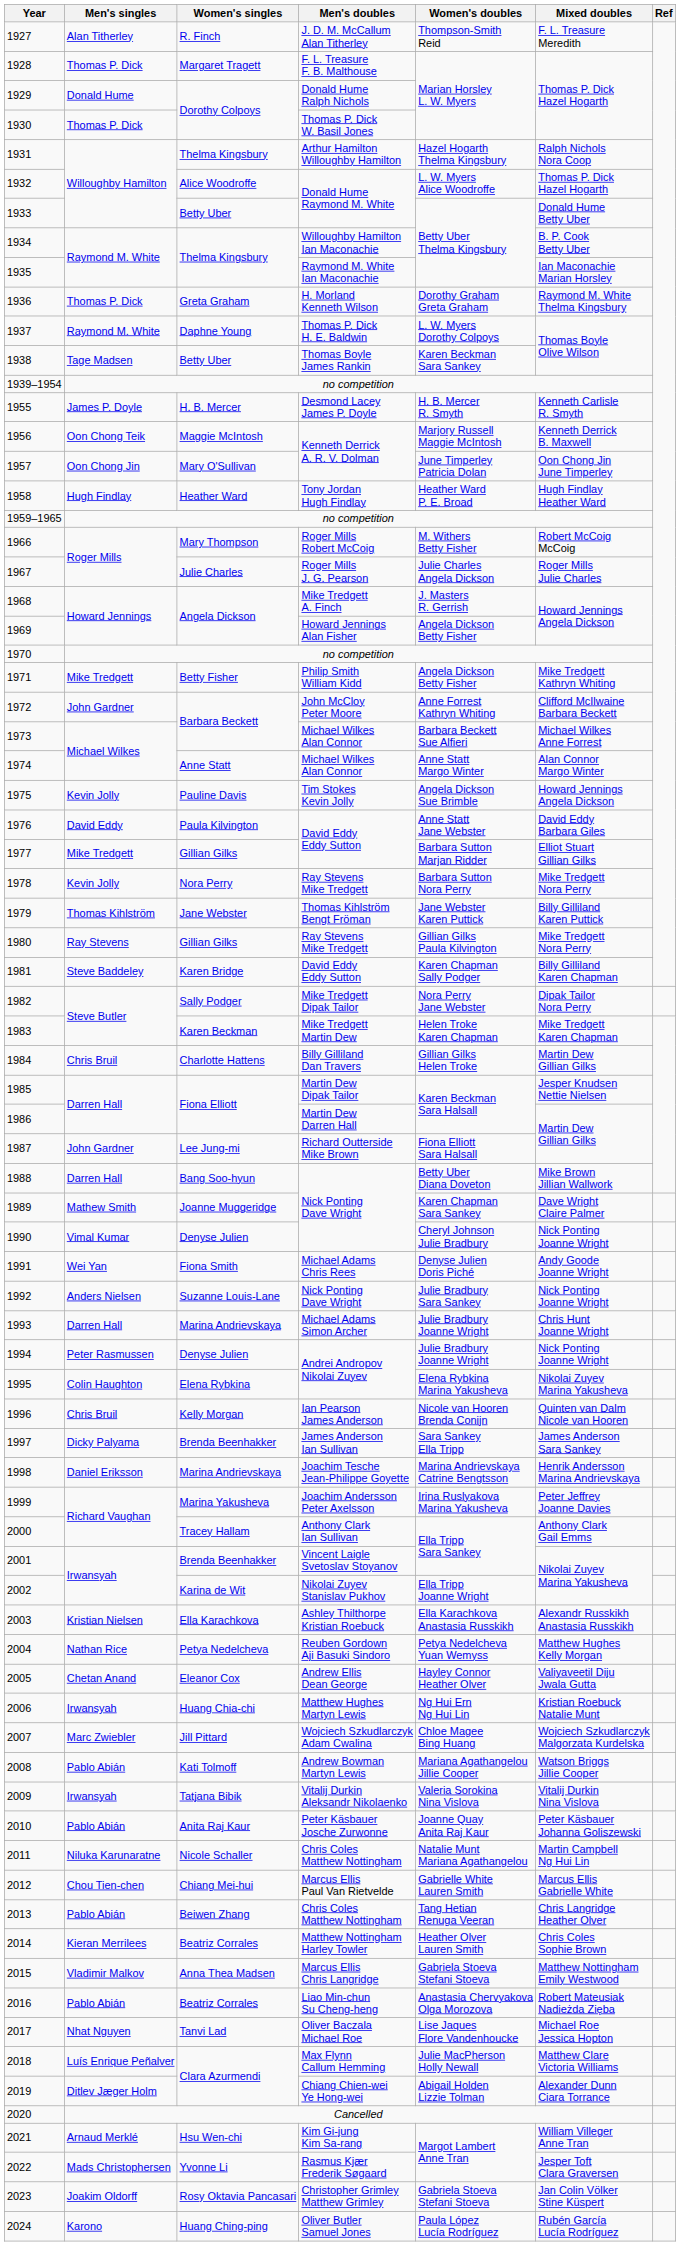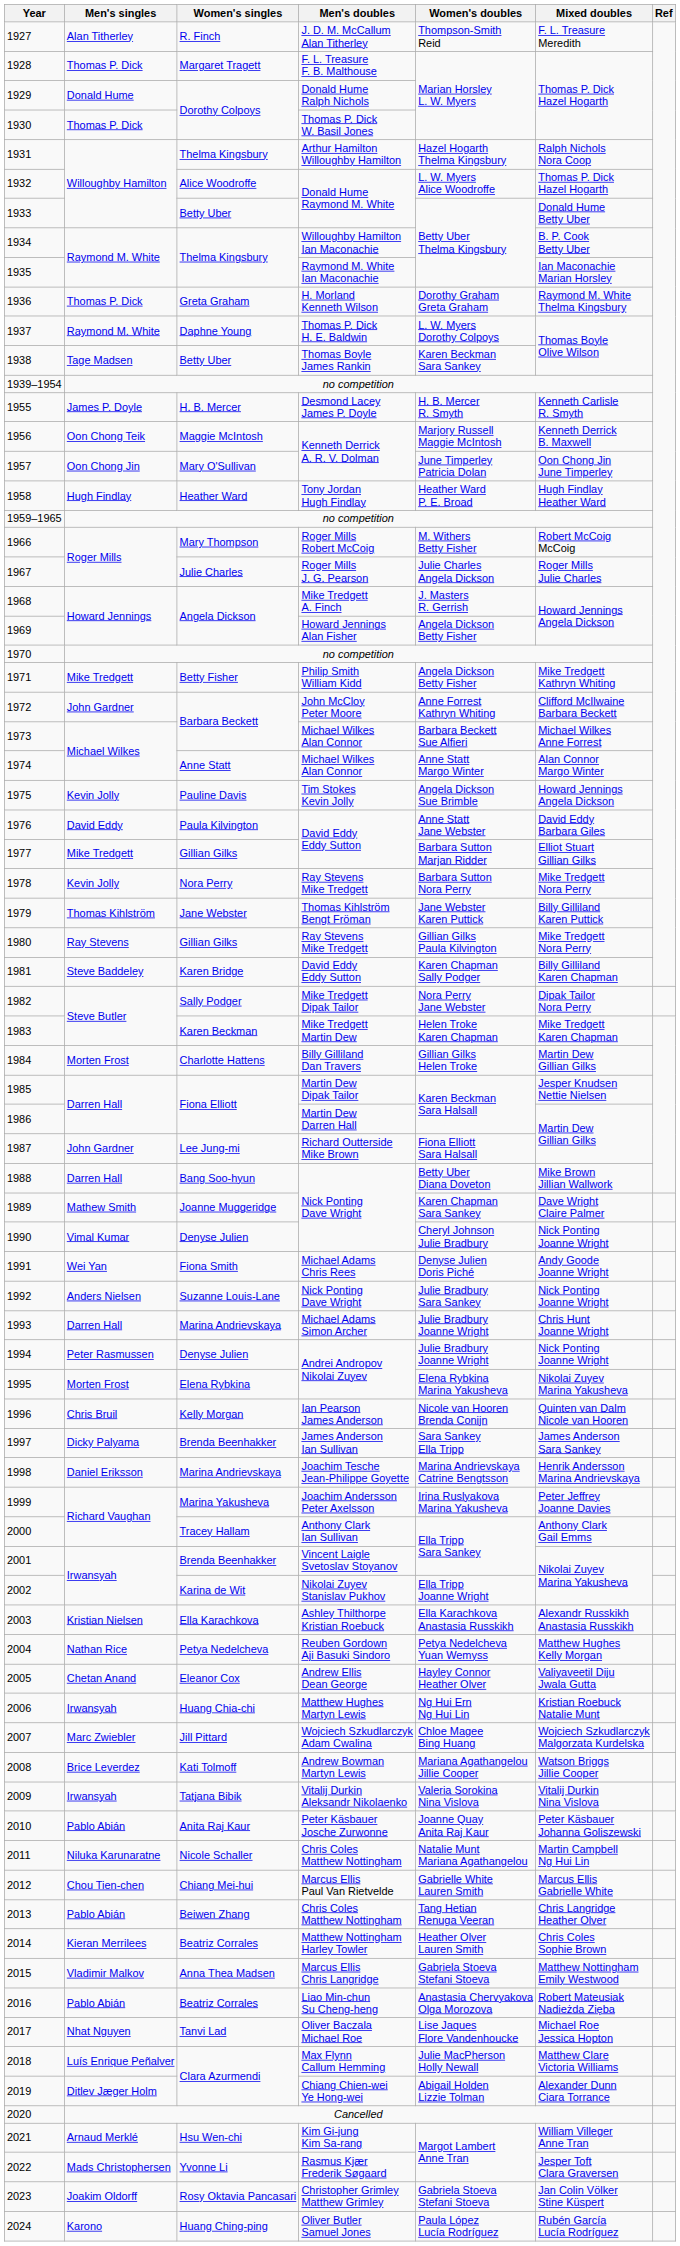1984 | Men's singles: Chris Bruil -> Morten Frost
1995 | Men's singles: Colin Haughton -> Morten Frost
2008 | Men's singles: Pablo Abián -> Brice Leverdez
